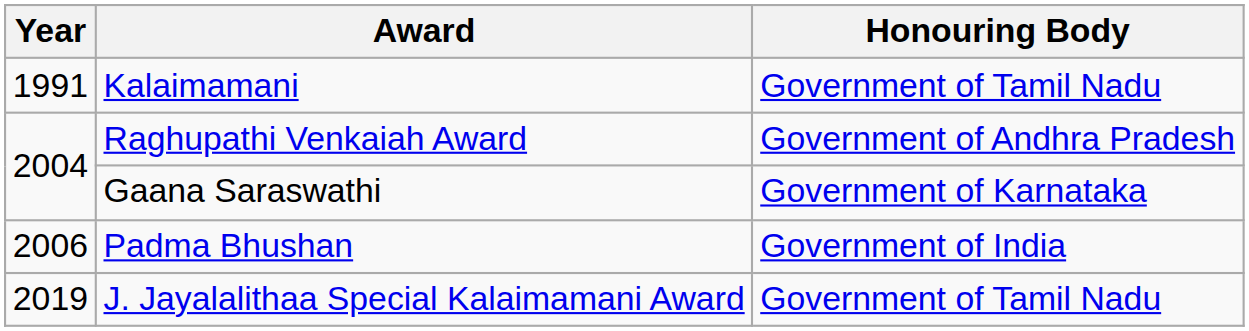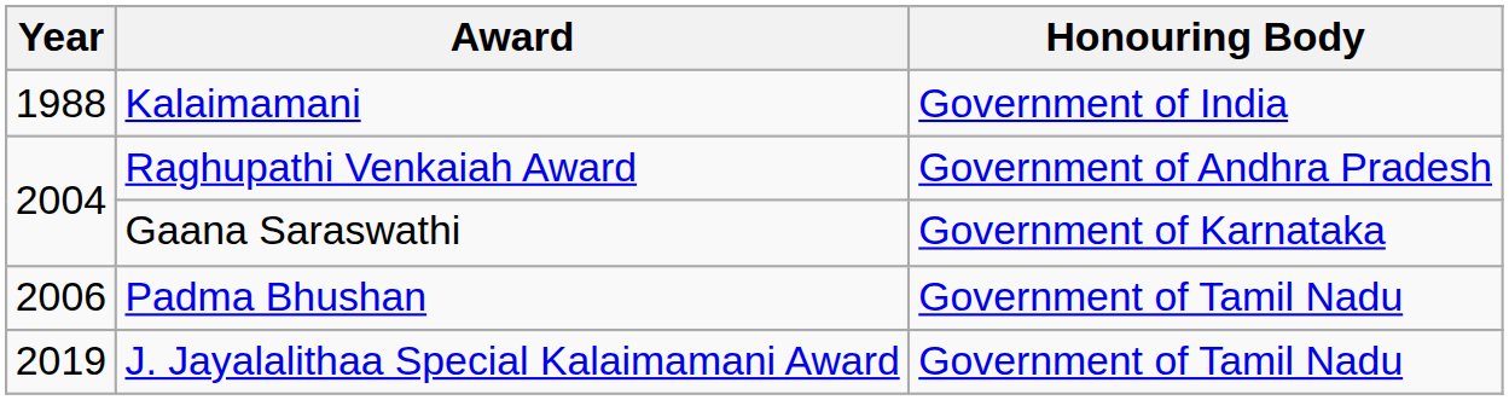Kalaimamani | Year: 1991 -> 1988
Kalaimamani | Honouring Body: Government of Tamil Nadu -> Government of India
Padma Bhushan | Honouring Body: Government of India -> Government of Tamil Nadu
